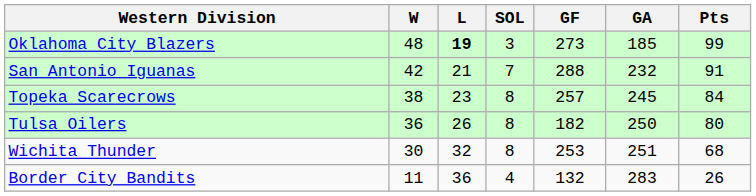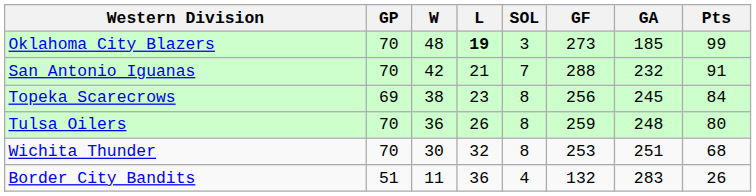+ column: GP | 70 | 70 | 69 | 70 | 70 | 51
Topeka Scarecrows | GF: 257 -> 256
Tulsa Oilers | GF: 182 -> 259
Tulsa Oilers | GA: 250 -> 248
